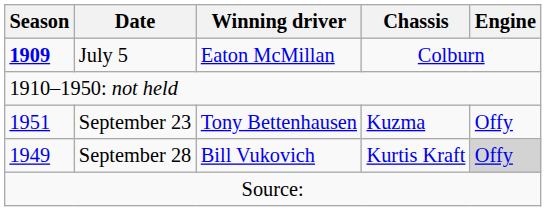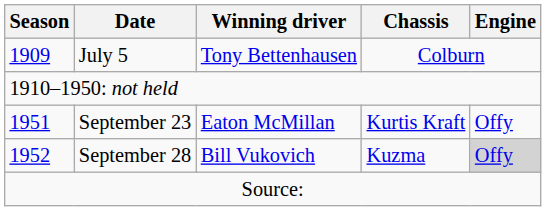July 5 | Season: bold -> normal
July 5 | Winning driver: Eaton McMillan -> Tony Bettenhausen
September 23 | Winning driver: Tony Bettenhausen -> Eaton McMillan
September 23 | Chassis: Kuzma -> Kurtis Kraft
September 28 | Season: 1949 -> 1952
September 28 | Chassis: Kurtis Kraft -> Kuzma
